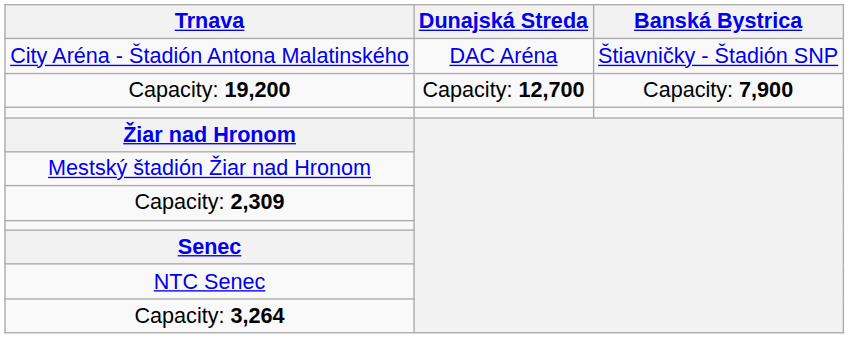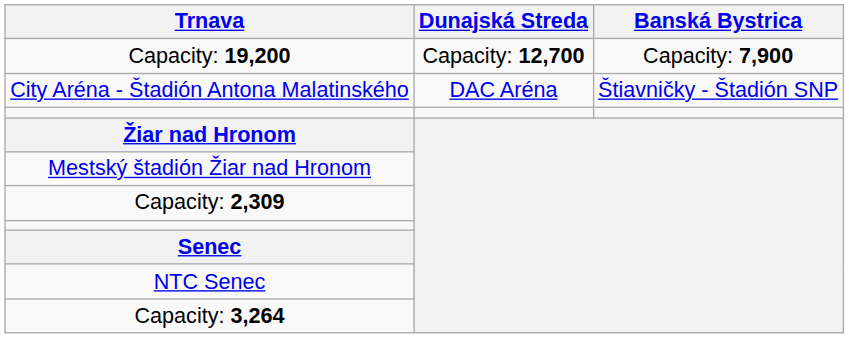rows swapped: City Aréna - Štadión Antona Malatinského <-> Capacity: 19,200
